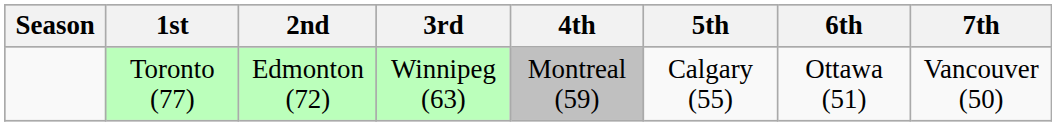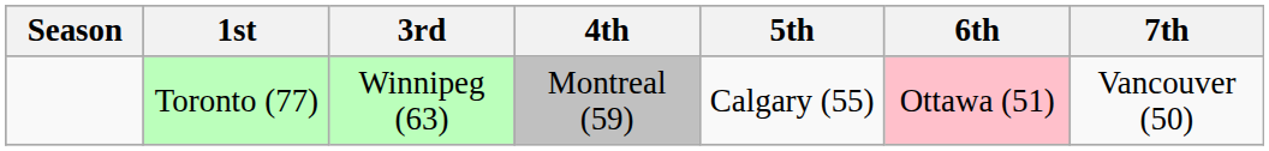- column: 2nd | Edmonton (72)
Toronto (77) | 6th: no background -> pink background
